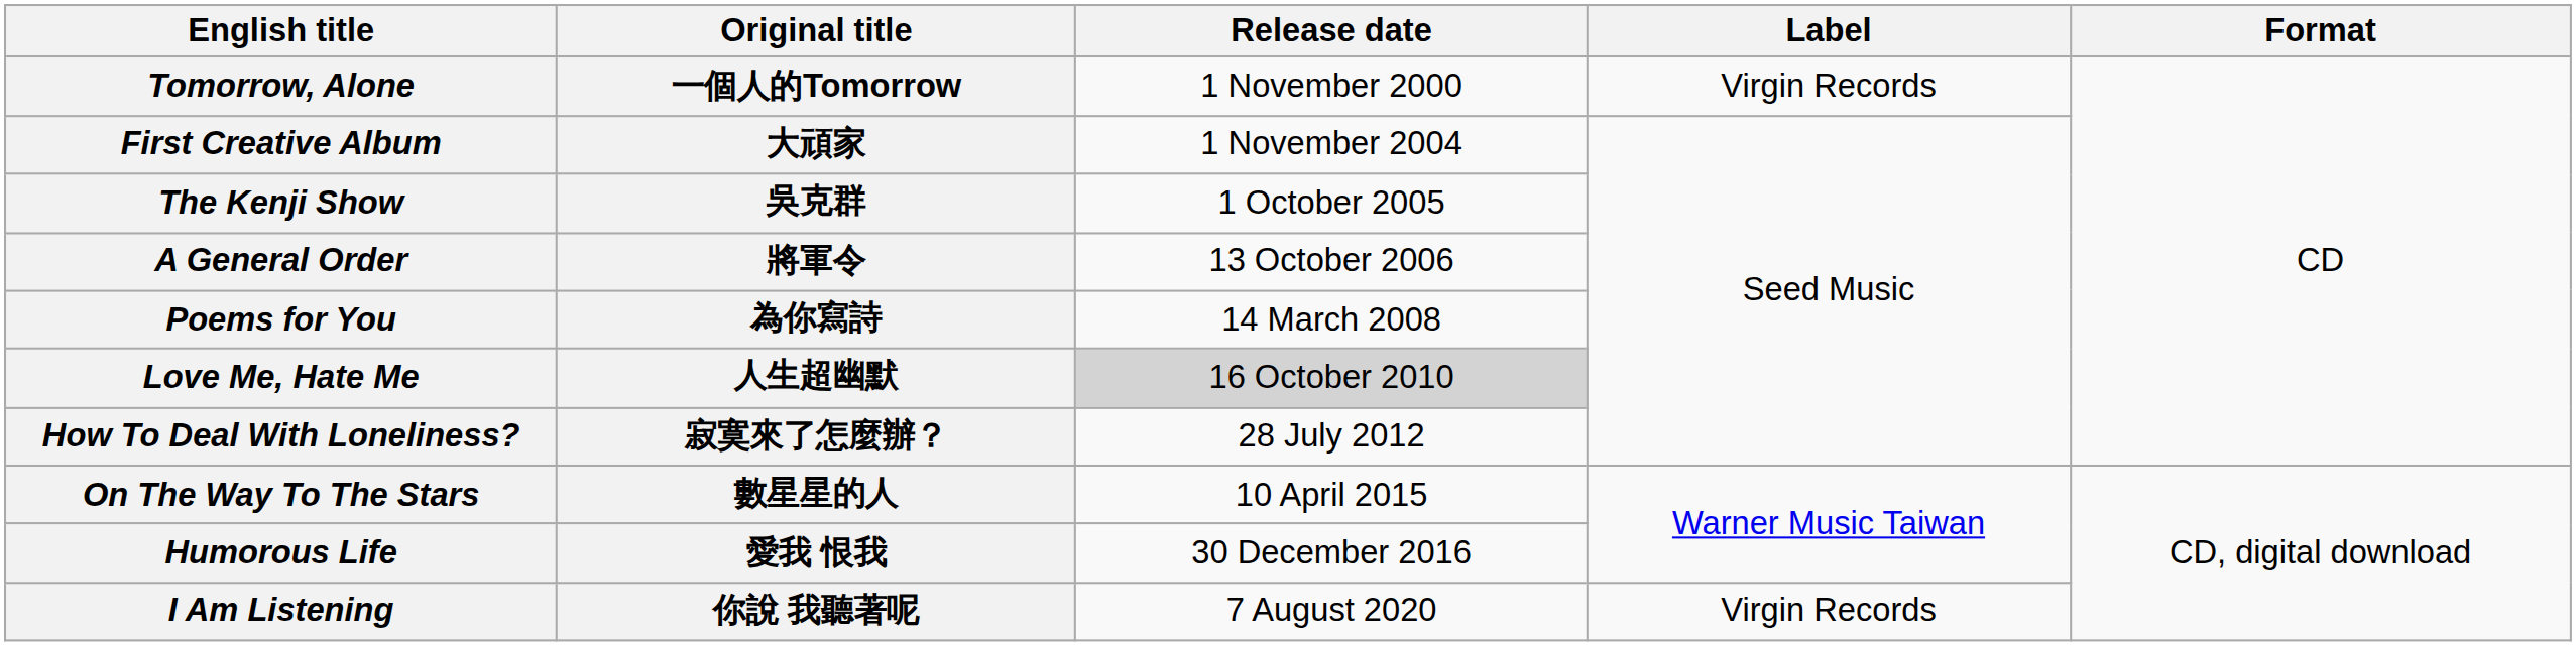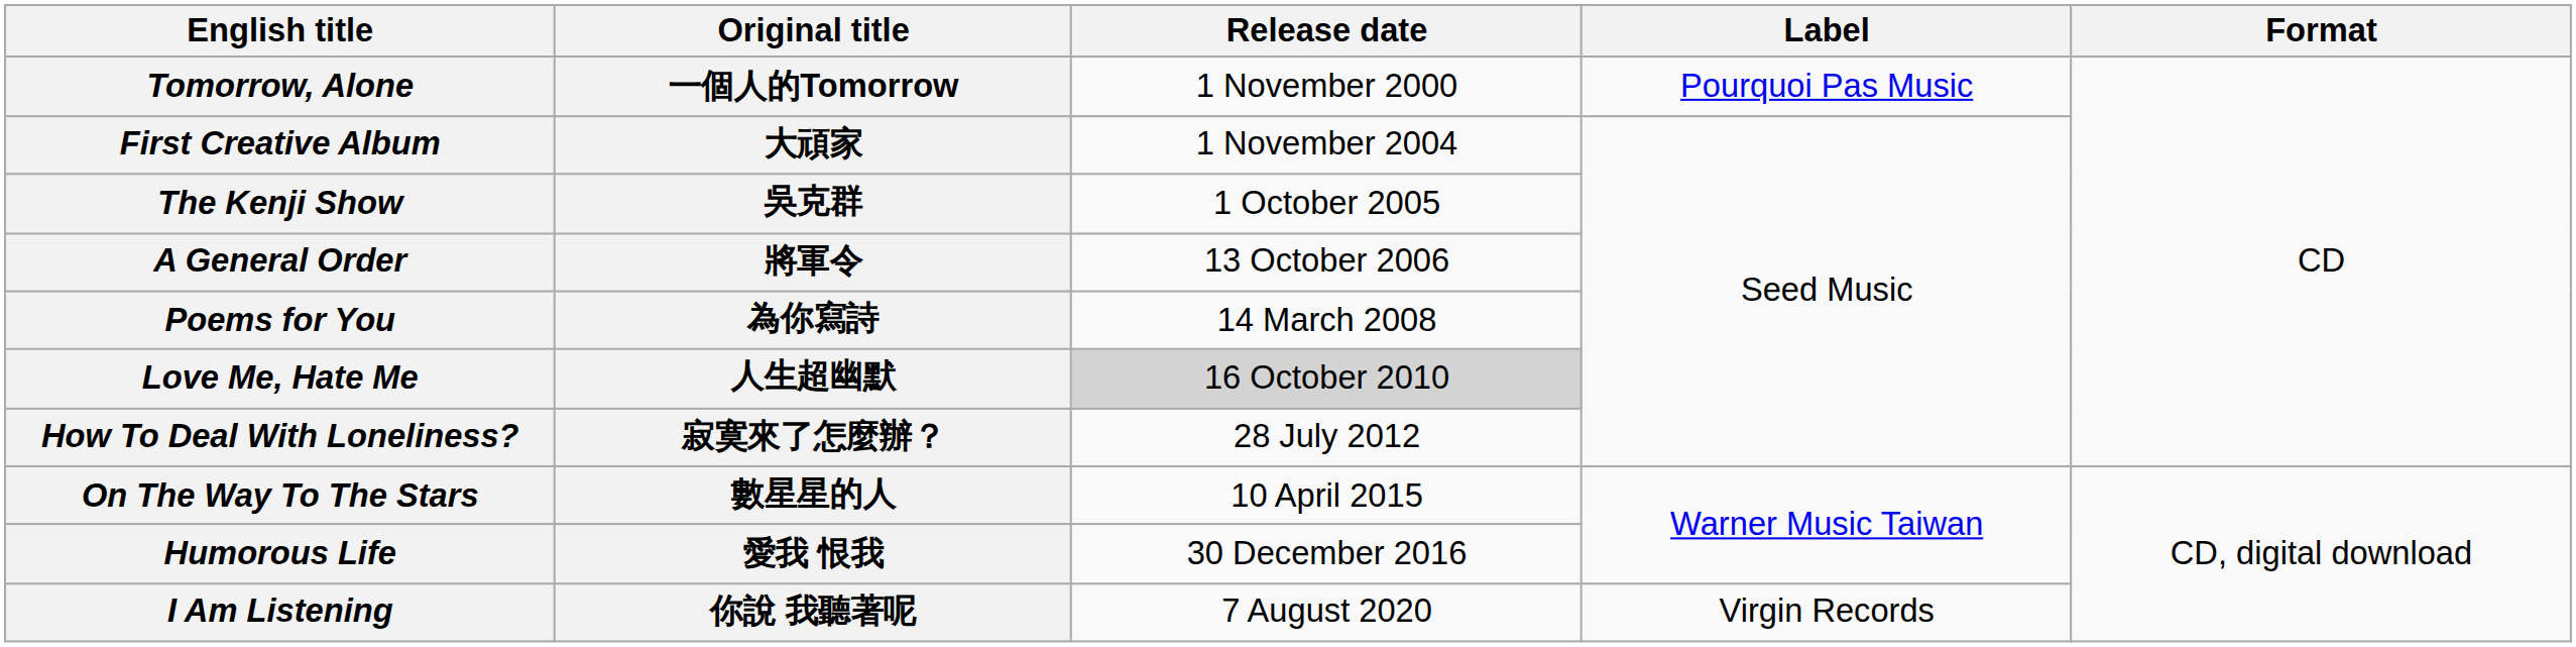Tomorrow, Alone | Label: Virgin Records -> Pourquoi Pas Music
